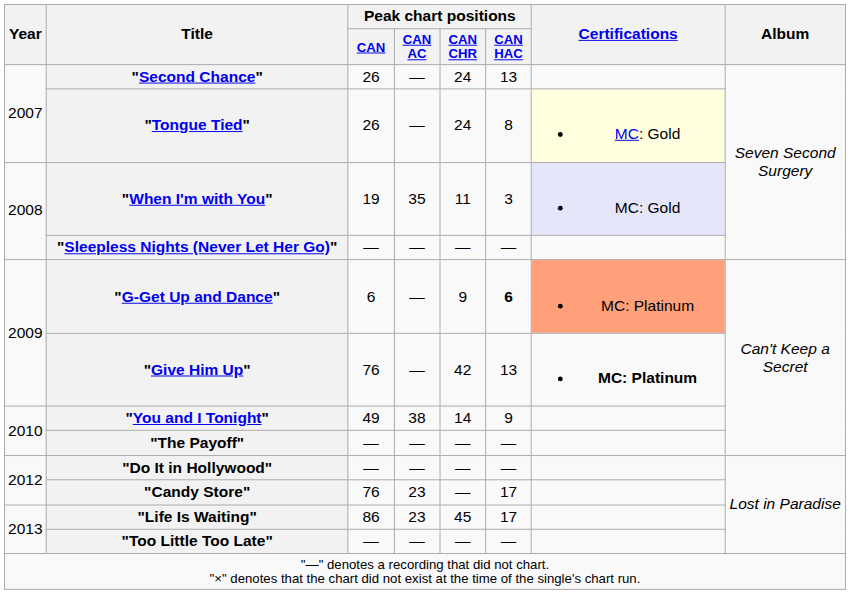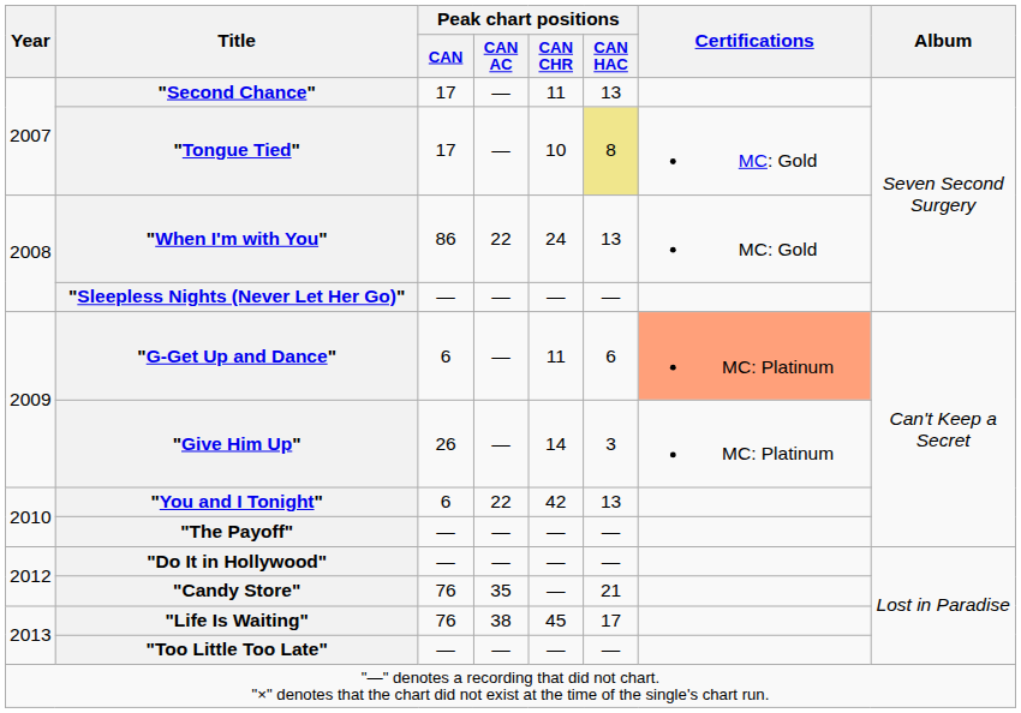"Second Chance" | Peak chart positions / CAN: 26 -> 17
"Second Chance" | Peak chart positions / CAN CHR: 24 -> 11
"Tongue Tied" | Peak chart positions / CAN: 26 -> 17
"Tongue Tied" | Peak chart positions / CAN CHR: 24 -> 10
"Tongue Tied" | Peak chart positions / CAN HAC: no background -> khaki background
"Tongue Tied" | Certifications: lightyellow background -> no background
"When I'm with You" | Peak chart positions / CAN: 19 -> 86
"When I'm with You" | Peak chart positions / CAN AC: 35 -> 22
"When I'm with You" | Peak chart positions / CAN CHR: 11 -> 24
"When I'm with You" | Peak chart positions / CAN HAC: 3 -> 13
"When I'm with You" | Certifications: lavender background -> no background
"G-Get Up and Dance" | Peak chart positions / CAN CHR: 9 -> 11
"G-Get Up and Dance" | Peak chart positions / CAN HAC: bold -> normal
"Give Him Up" | Peak chart positions / CAN: 76 -> 26
"Give Him Up" | Peak chart positions / CAN CHR: 42 -> 14
"Give Him Up" | Peak chart positions / CAN HAC: 13 -> 3
"Give Him Up" | Certifications: bold -> normal
"You and I Tonight" | Peak chart positions / CAN: 49 -> 6
"You and I Tonight" | Peak chart positions / CAN AC: 38 -> 22
"You and I Tonight" | Peak chart positions / CAN CHR: 14 -> 42
"You and I Tonight" | Peak chart positions / CAN HAC: 9 -> 13
"Candy Store" | Peak chart positions / CAN AC: 23 -> 35
"Candy Store" | Peak chart positions / CAN HAC: 17 -> 21
"Life Is Waiting" | Peak chart positions / CAN: 86 -> 76
"Life Is Waiting" | Peak chart positions / CAN AC: 23 -> 38
